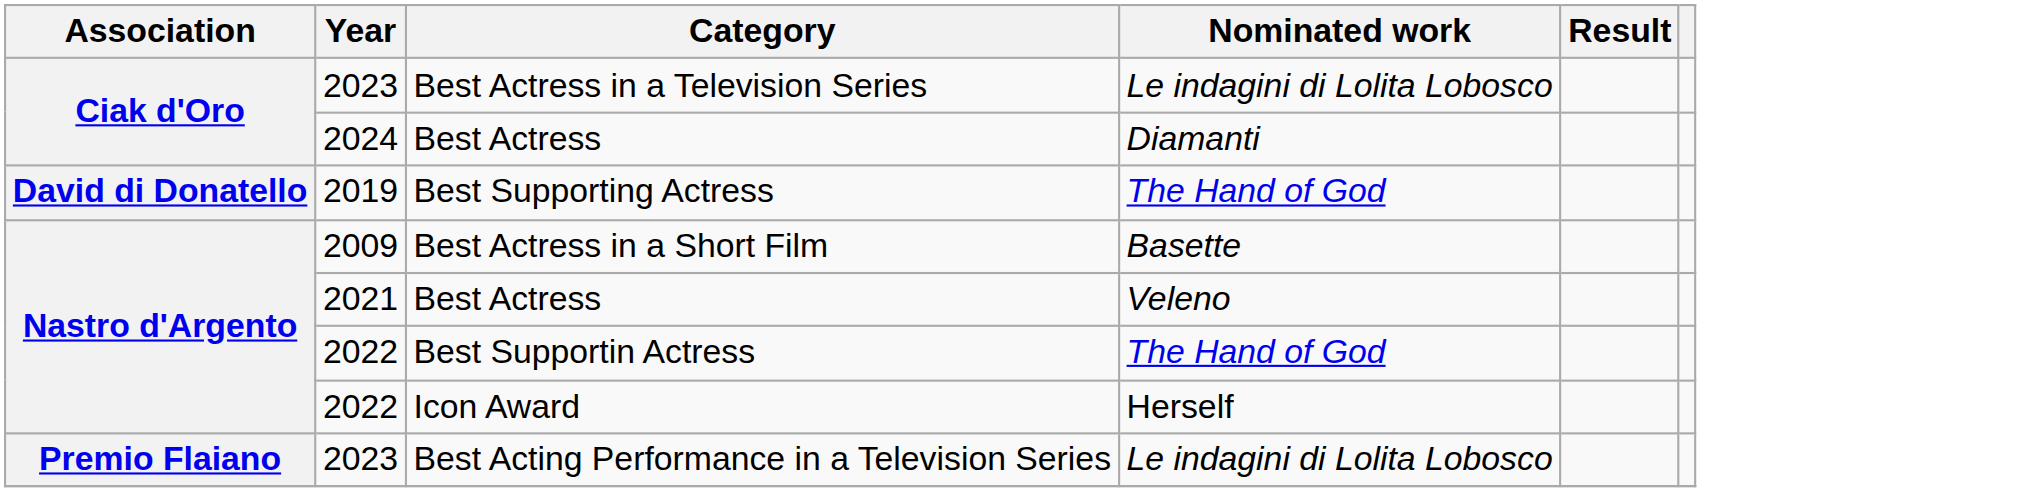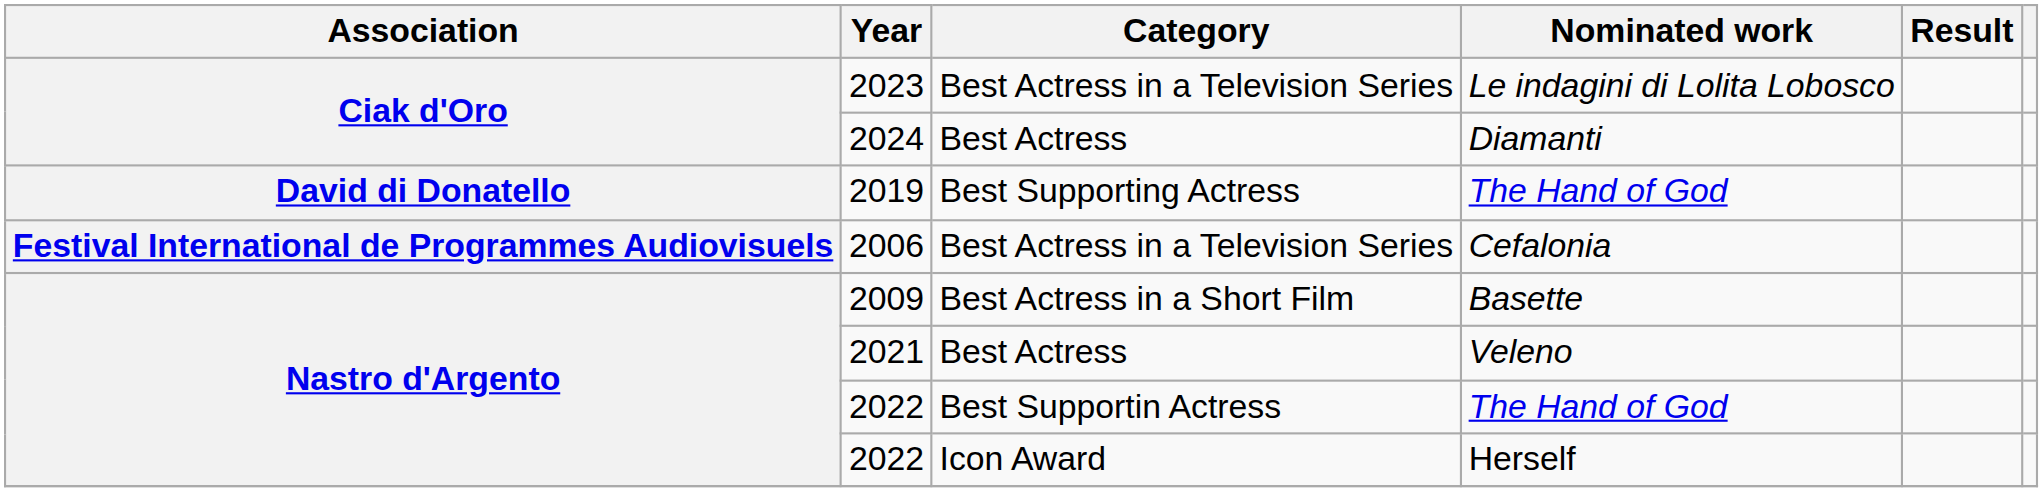+ row: Festival International de Programmes Audiovisuels | 2006 | Best Actress in a Television Series | Cefalonia
- row: Premio Flaiano | 2023 | Best Acting Performance in a Television Series | Le indagini di Lolita Lobosco
